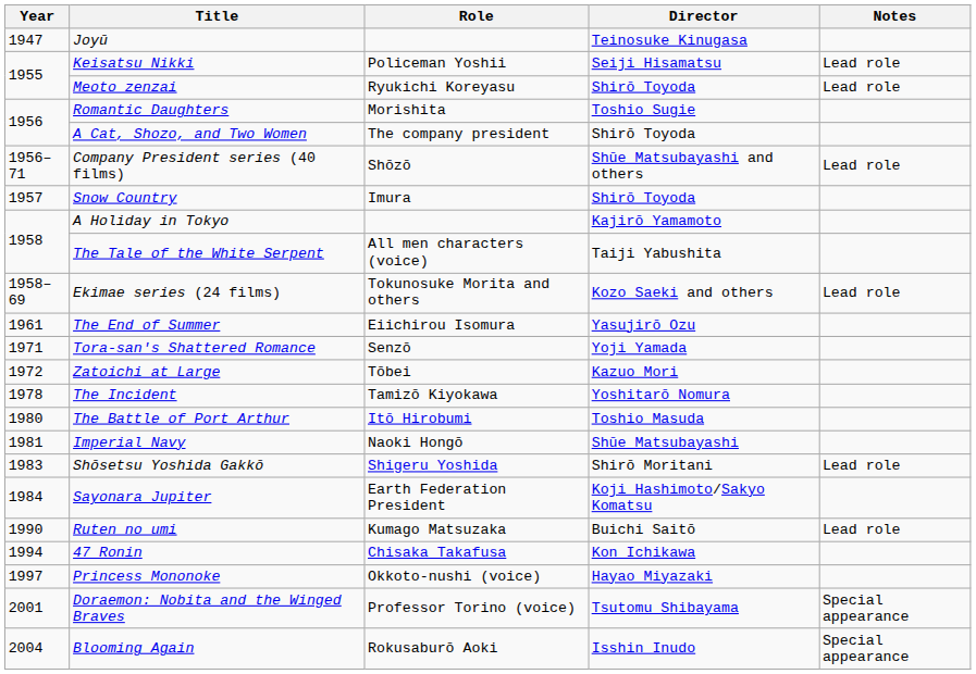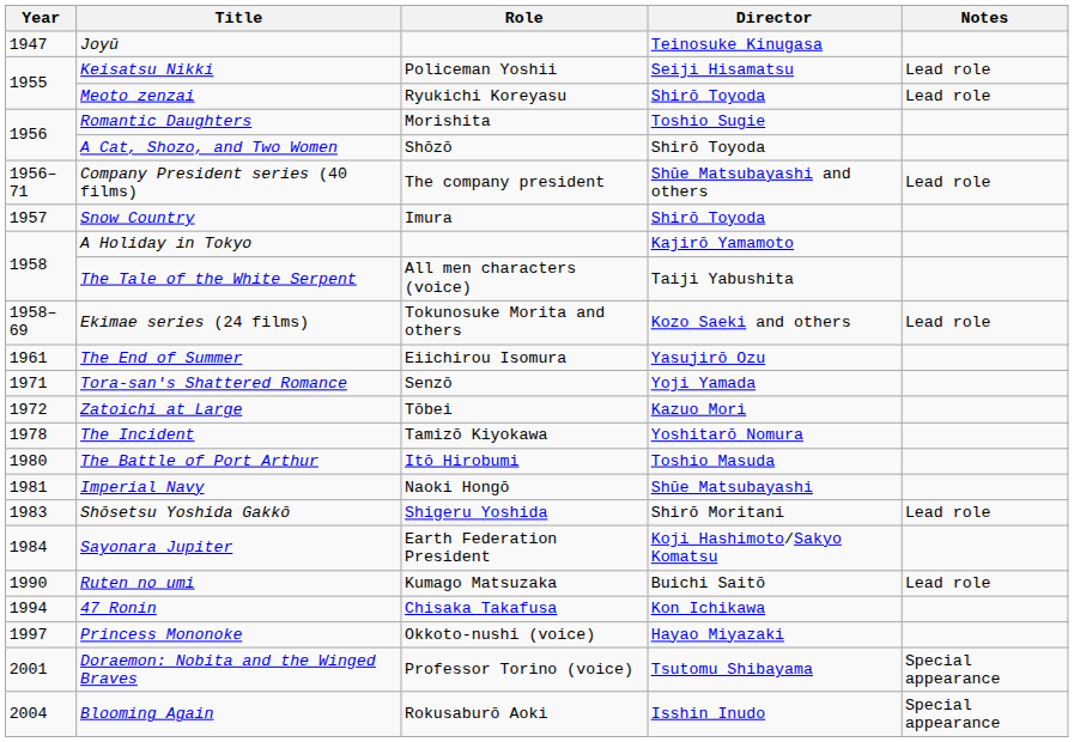A Cat, Shozo, and Two Women | Role: The company president -> Shōzō
Company President series (40 films) | Role: Shōzō -> The company president
